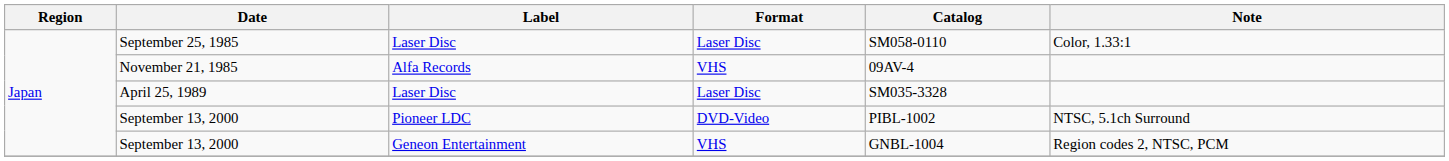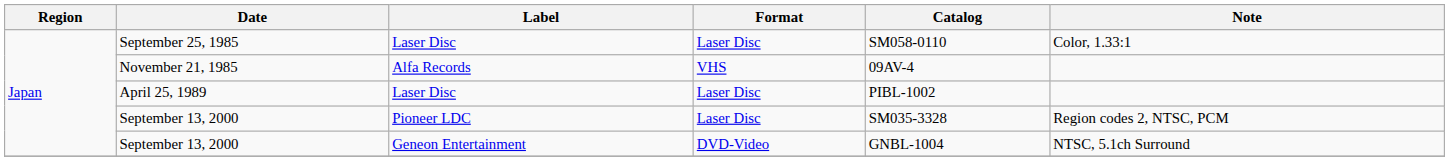April 25, 1989 | Catalog: SM035-3328 -> PIBL-1002
September 13, 2000 / Pioneer LDC | Format: DVD-Video -> Laser Disc
September 13, 2000 / Pioneer LDC | Catalog: PIBL-1002 -> SM035-3328
September 13, 2000 / Pioneer LDC | Note: NTSC, 5.1ch Surround -> Region codes 2, NTSC, PCM
September 13, 2000 / Geneon Entertainment | Format: VHS -> DVD-Video
September 13, 2000 / Geneon Entertainment | Note: Region codes 2, NTSC, PCM -> NTSC, 5.1ch Surround
